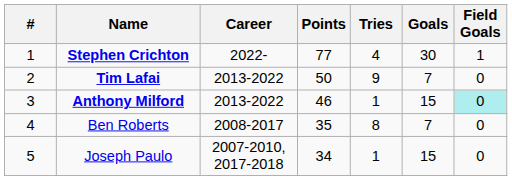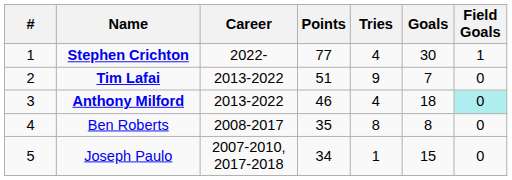Tim Lafai | Points: 50 -> 51
Anthony Milford | Tries: 1 -> 4
Anthony Milford | Goals: 15 -> 18
Ben Roberts | Goals: 7 -> 8
